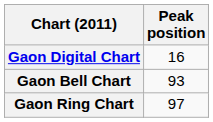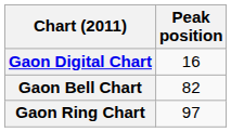Gaon Bell Chart | Peak position: 93 -> 82
